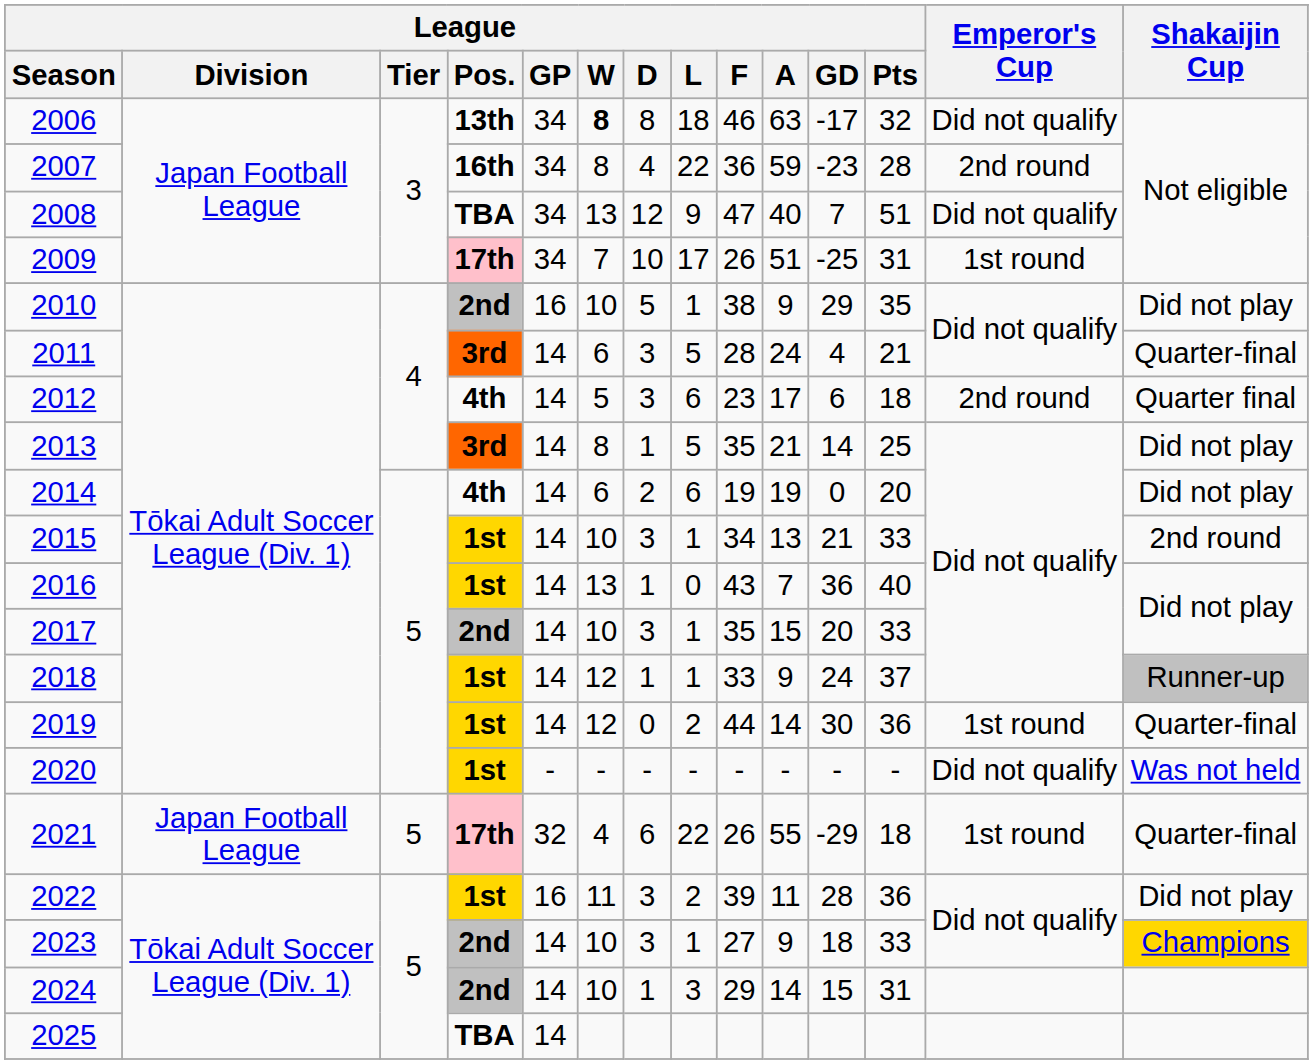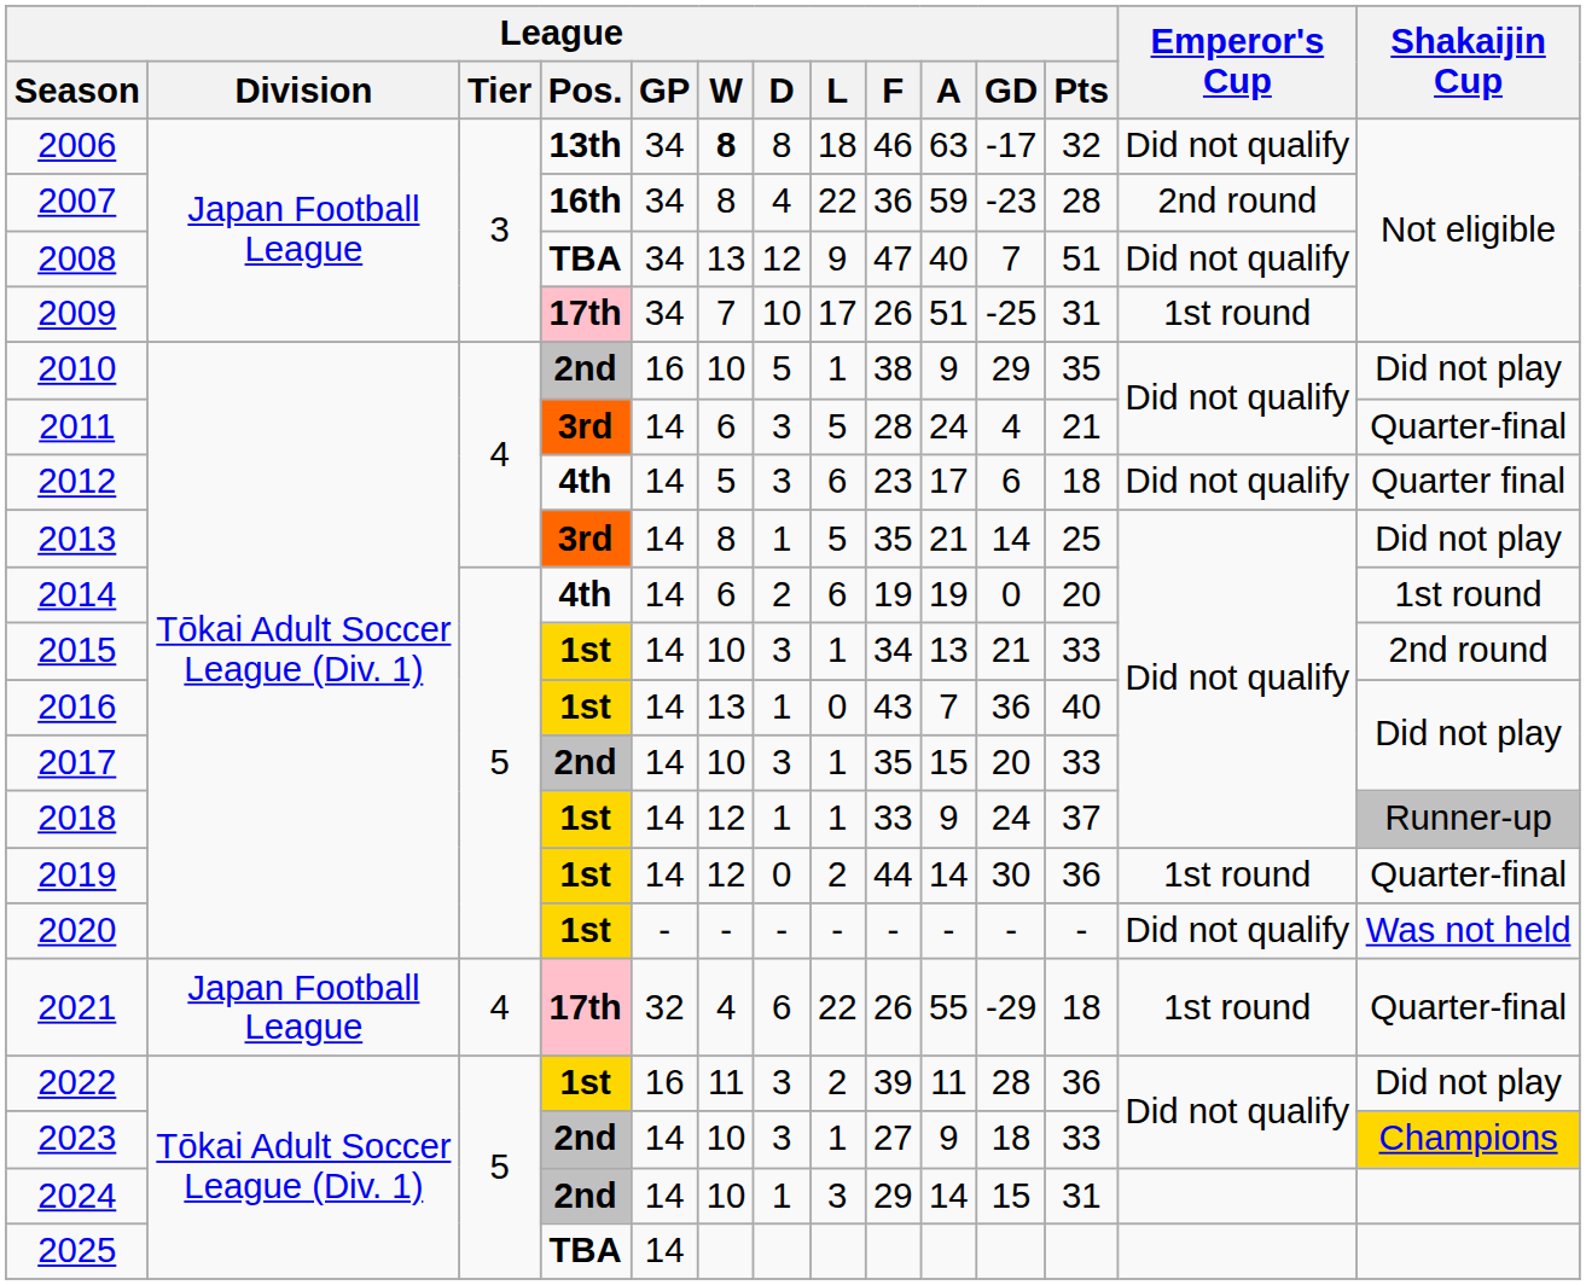2012 | Emperor's Cup: 2nd round -> Did not qualify
2014 | Shakaijin Cup: Did not play -> 1st round
2021 | League / Tier: 5 -> 4
